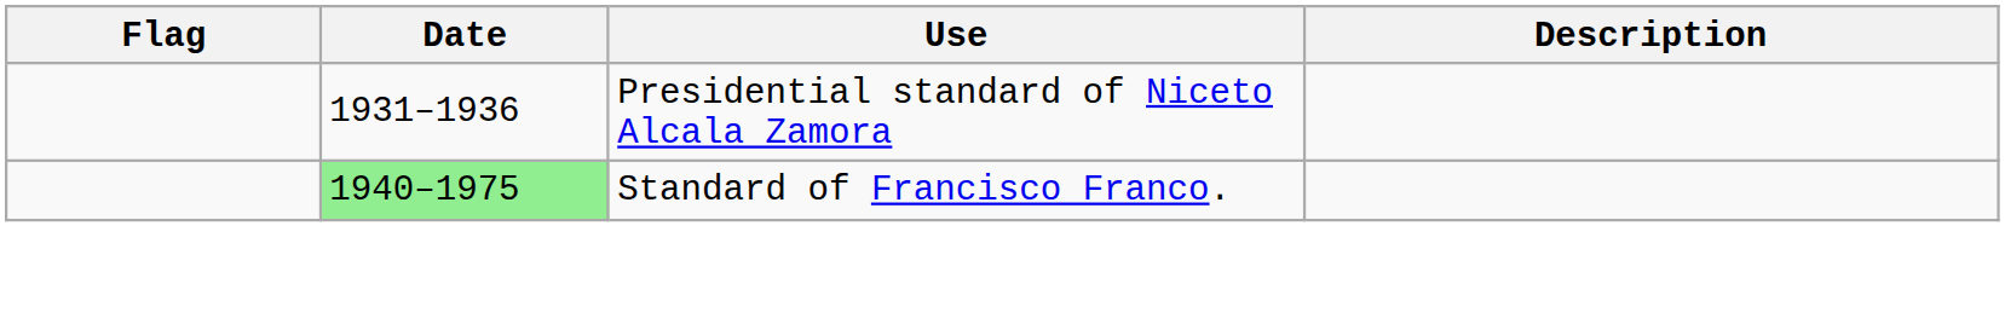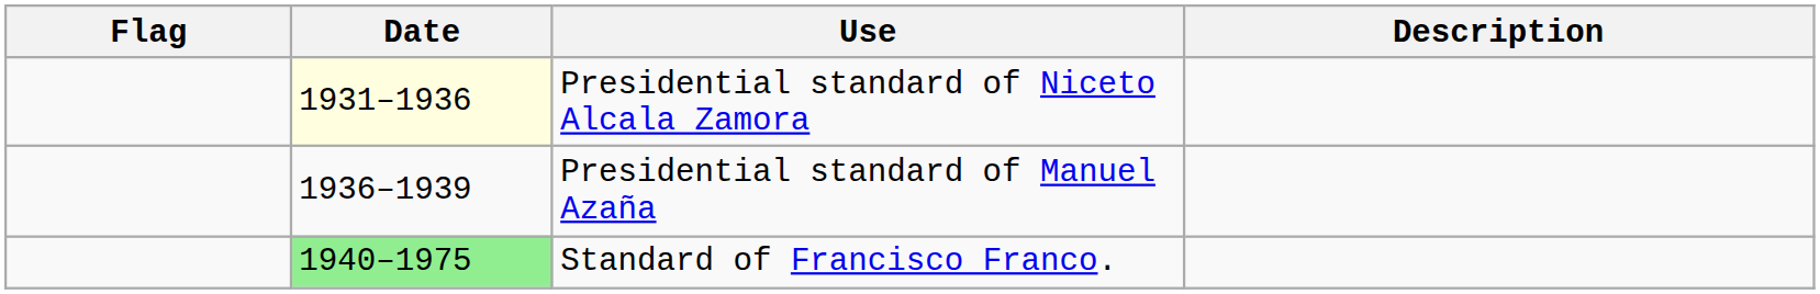Presidential standard of Niceto Alcala Zamora | Date: no background -> lightyellow background
+ row: 1936–1939 | Presidential standard of Manuel Azaña
